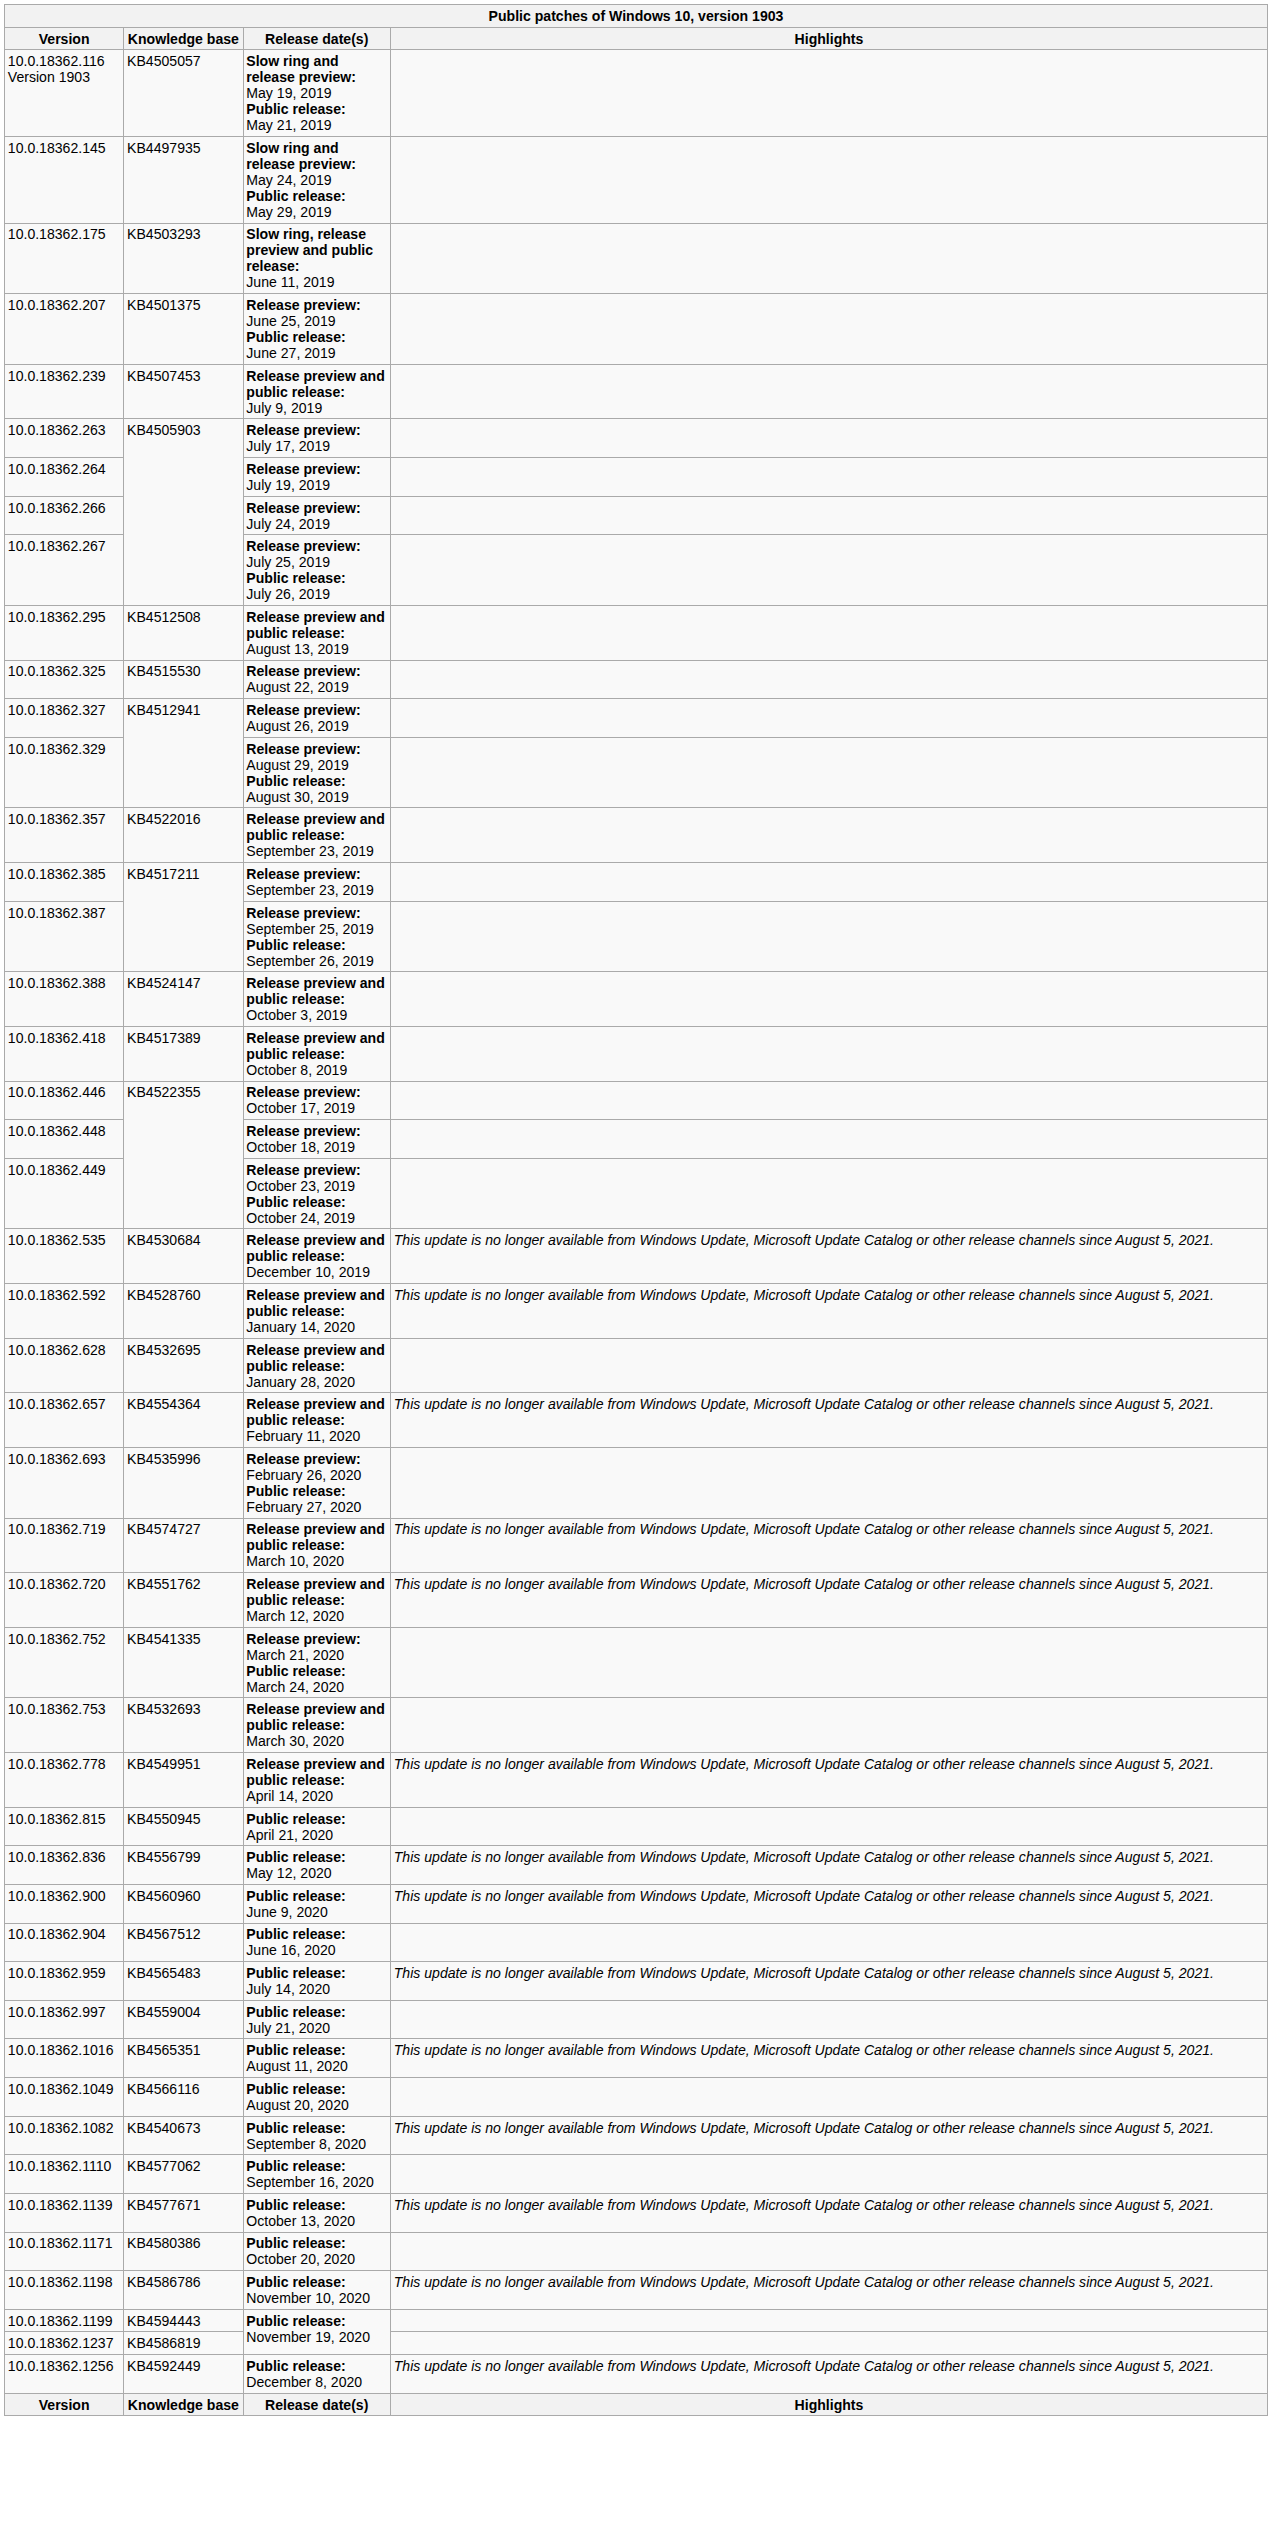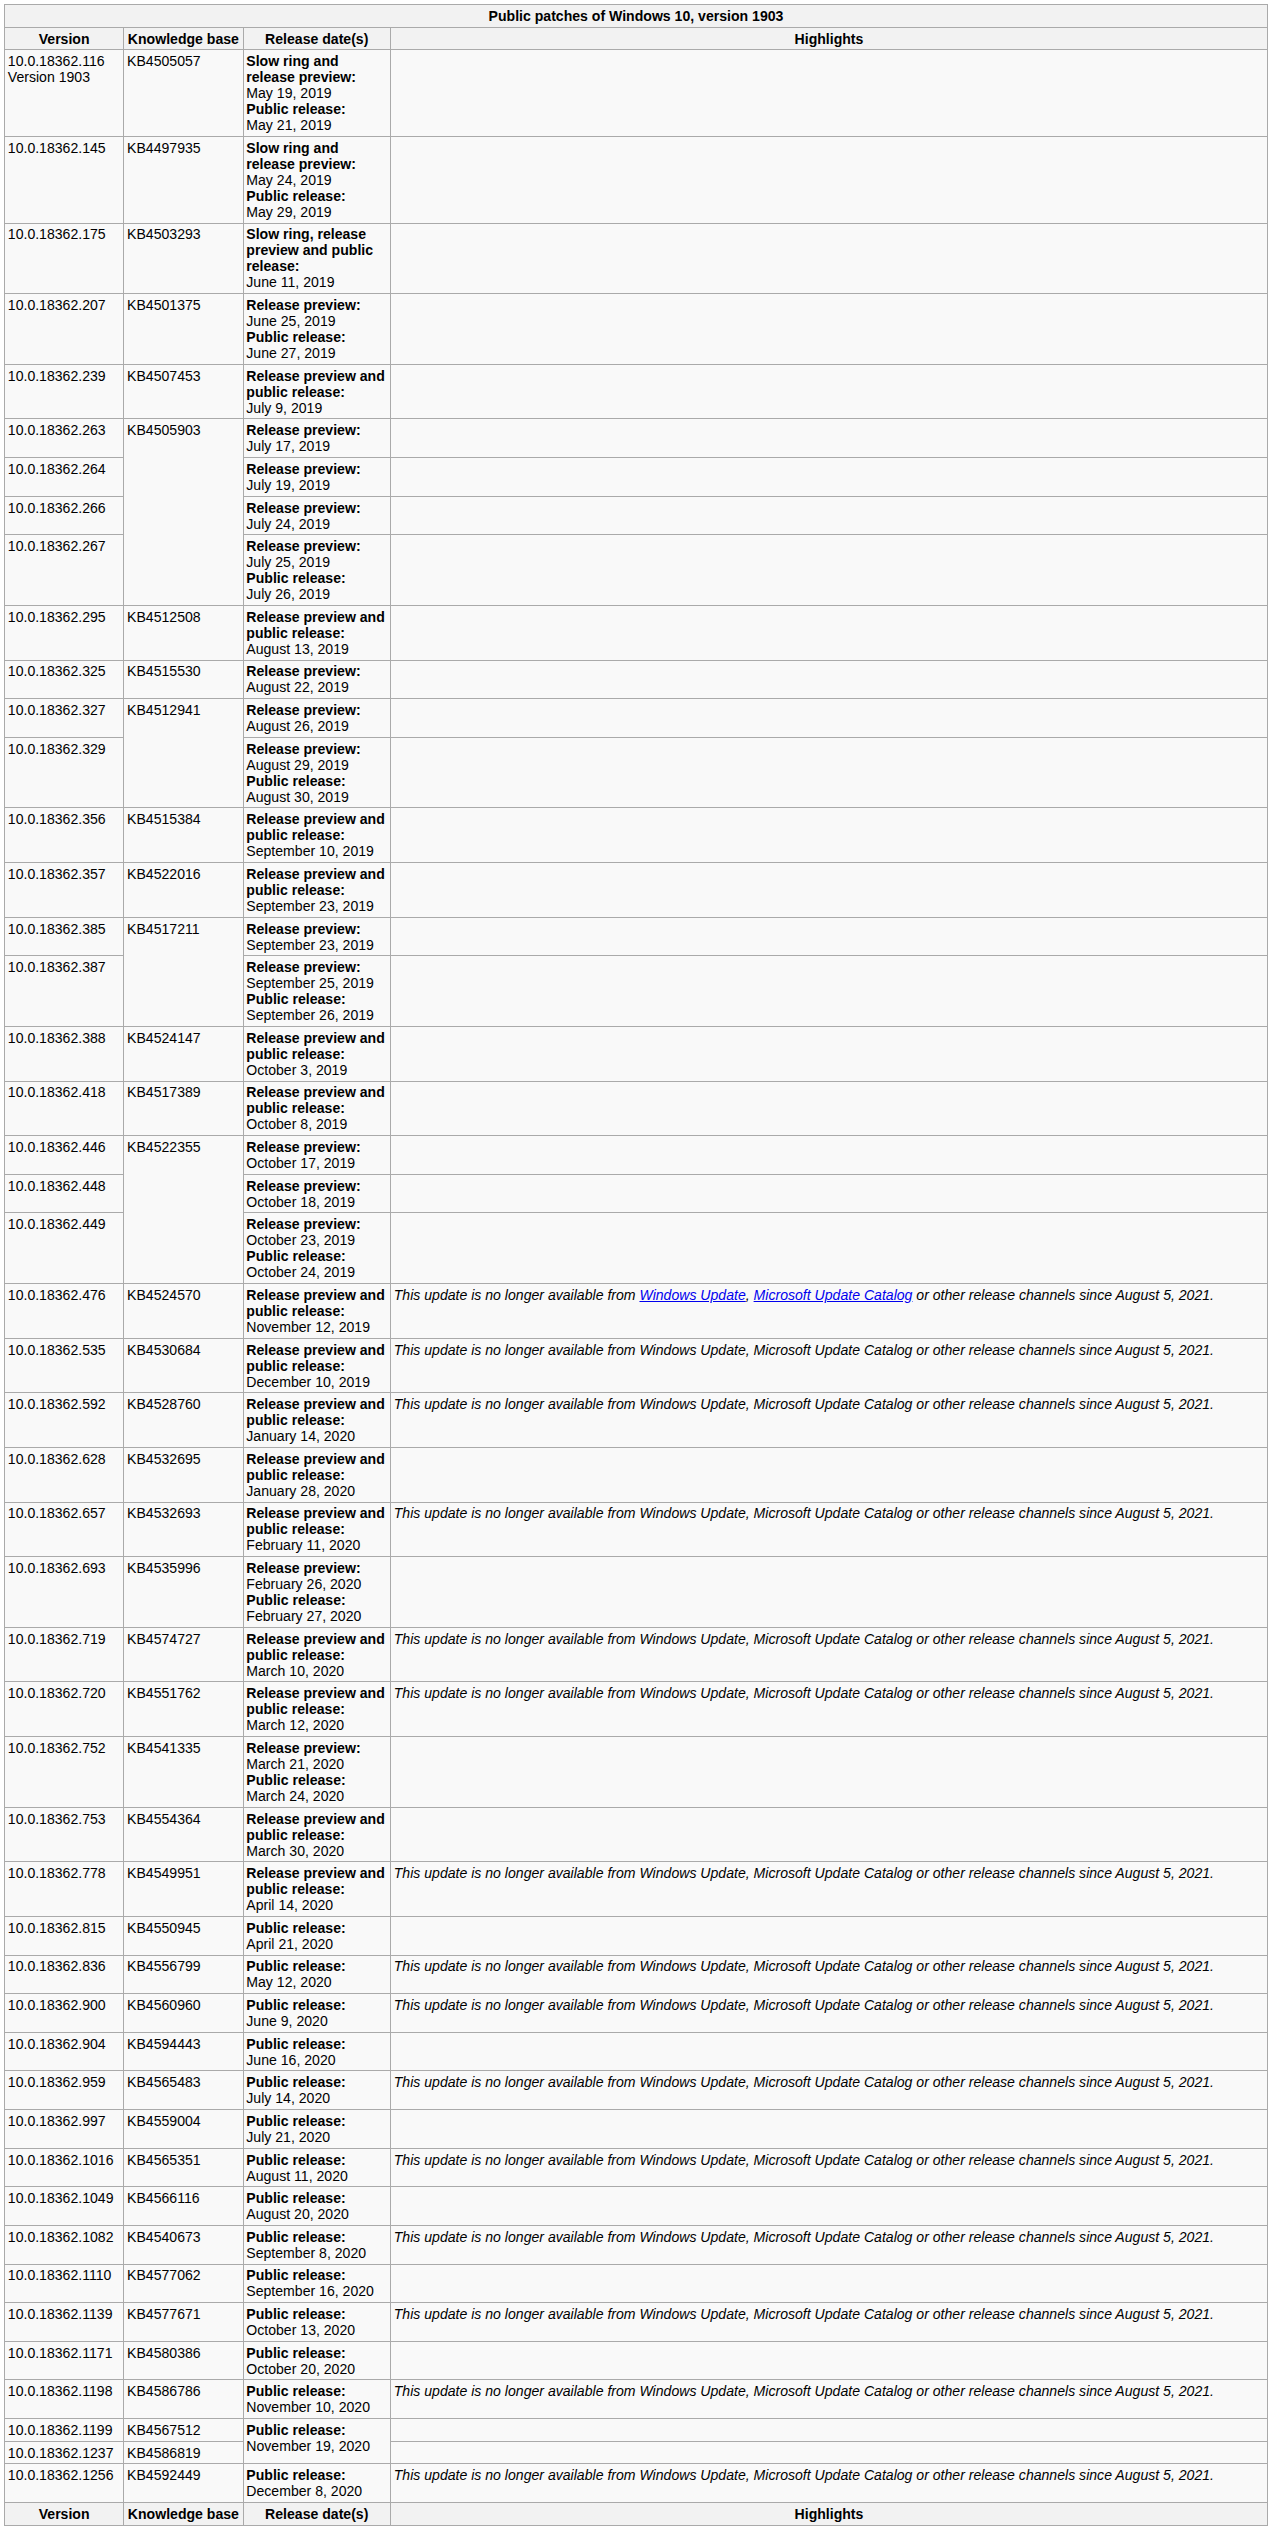+ row: 10.0.18362.356 | KB4515384 | Release preview and public release: September 10, 2019
+ row: 10.0.18362.476 | KB4524570 | Release preview and public release: November 12, 2019 | This update is no longer available from Windows Update, Microsoft Update Catalog or other release channels since August 5, 2021.
Release preview and public release: February 11, 2020 | Knowledge base: KB4554364 -> KB4532693
Release preview and public release: March 30, 2020 | Knowledge base: KB4532693 -> KB4554364
Public release: June 16, 2020 | Knowledge base: KB4567512 -> KB4594443
10.0.18362.1199 / Public release: November 19, 2020 | Knowledge base: KB4594443 -> KB4567512
